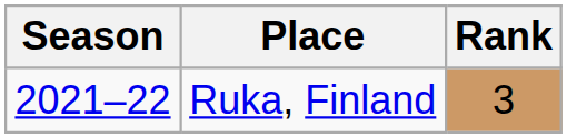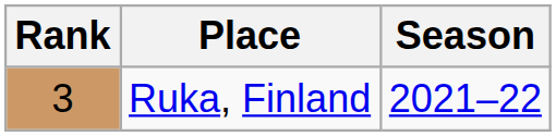columns swapped: Season <-> Rank
